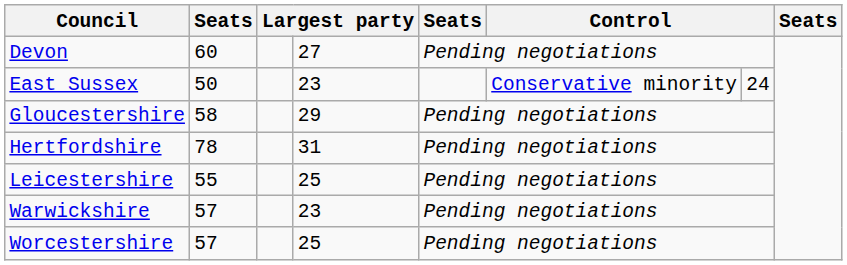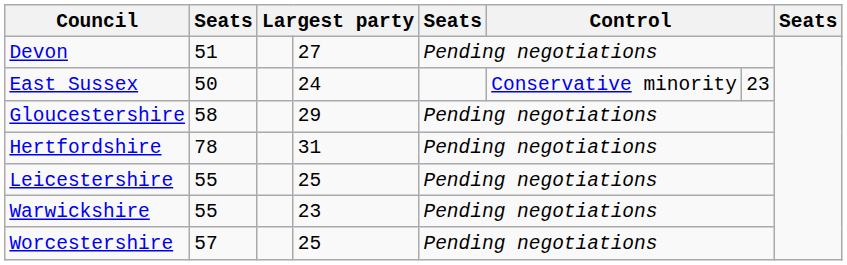Devon | column 2: 60 -> 51
East Sussex | column 4: 23 -> 24
East Sussex | column 7: 24 -> 23
Warwickshire | column 2: 57 -> 55
